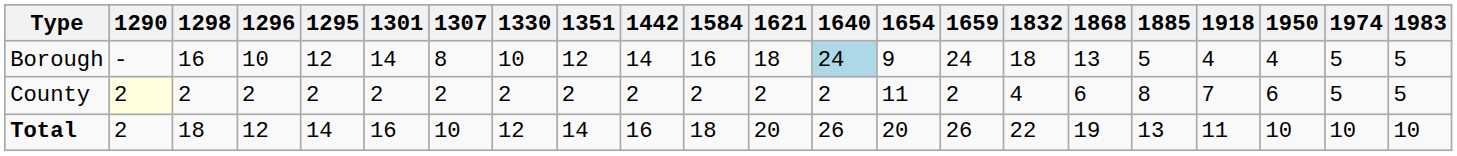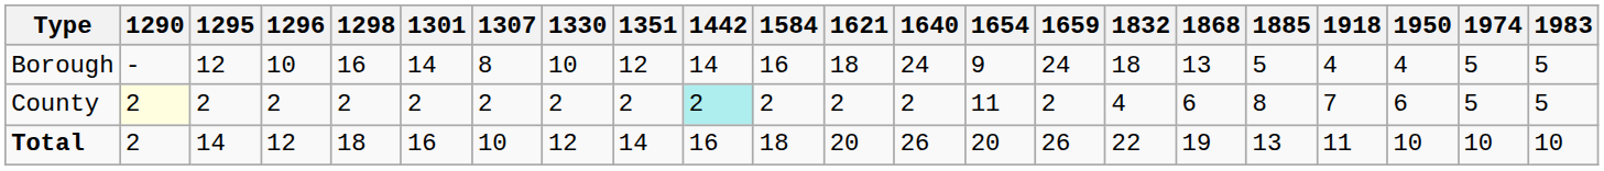columns swapped: 1295 <-> 1298
Borough | 1640: lightblue background -> no background
County | 1442: no background -> paleturquoise background
